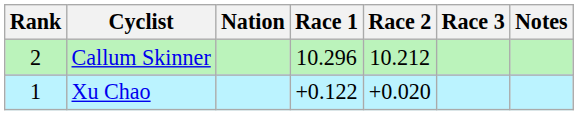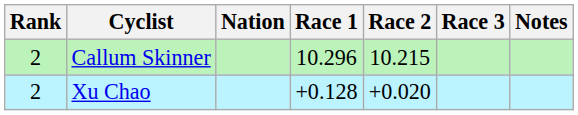Callum Skinner | Race 2: 10.212 -> 10.215
Xu Chao | Rank: 1 -> 2
Xu Chao | Race 1: +0.122 -> +0.128
